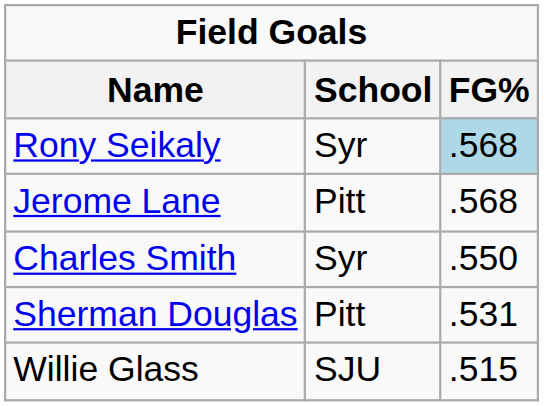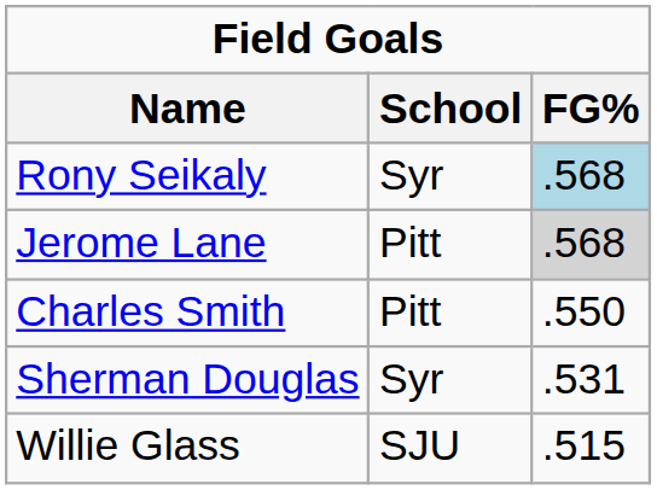Jerome Lane | FG%: no background -> lightgrey background
Charles Smith | School: Syr -> Pitt
Sherman Douglas | School: Pitt -> Syr
